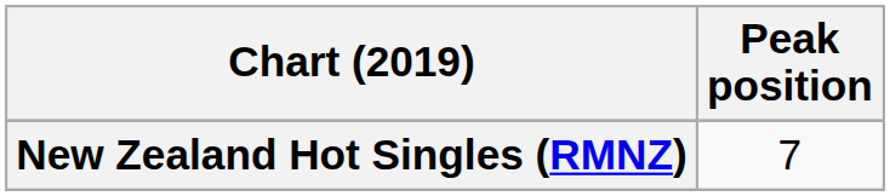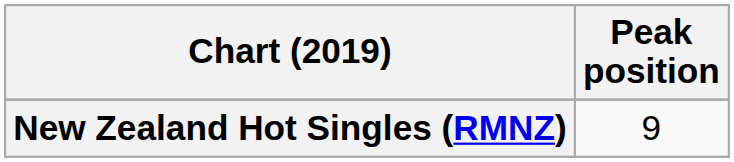New Zealand Hot Singles (RMNZ) | Peak position: 7 -> 9
